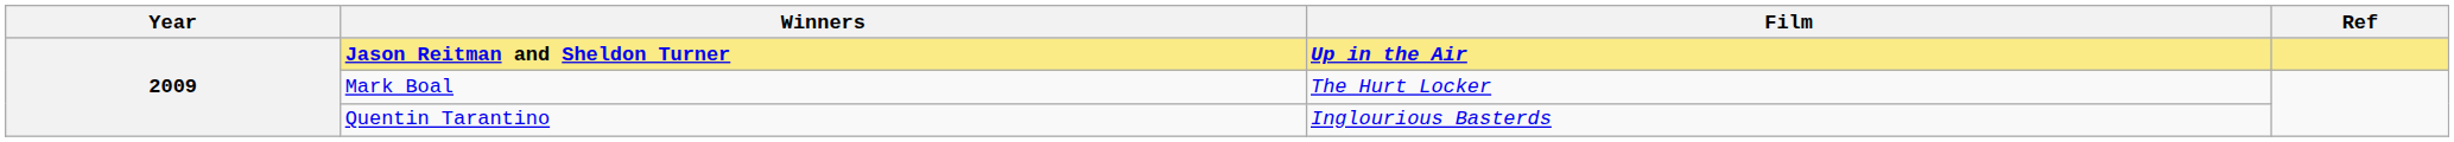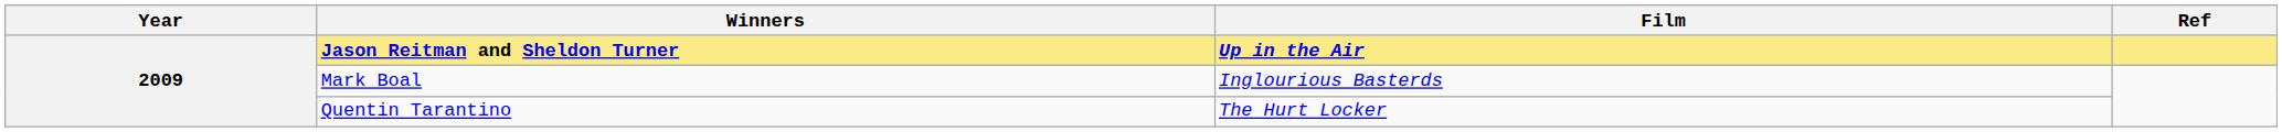Mark Boal | Film: The Hurt Locker -> Inglourious Basterds
Quentin Tarantino | Film: Inglourious Basterds -> The Hurt Locker
